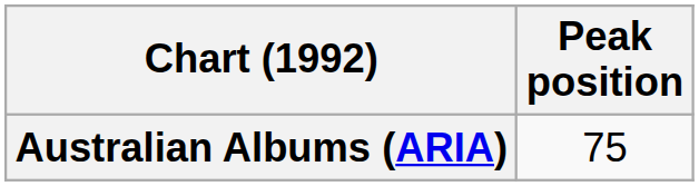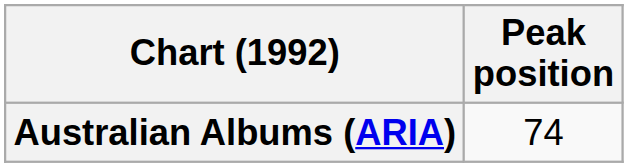Australian Albums (ARIA) | Peak position: 75 -> 74
